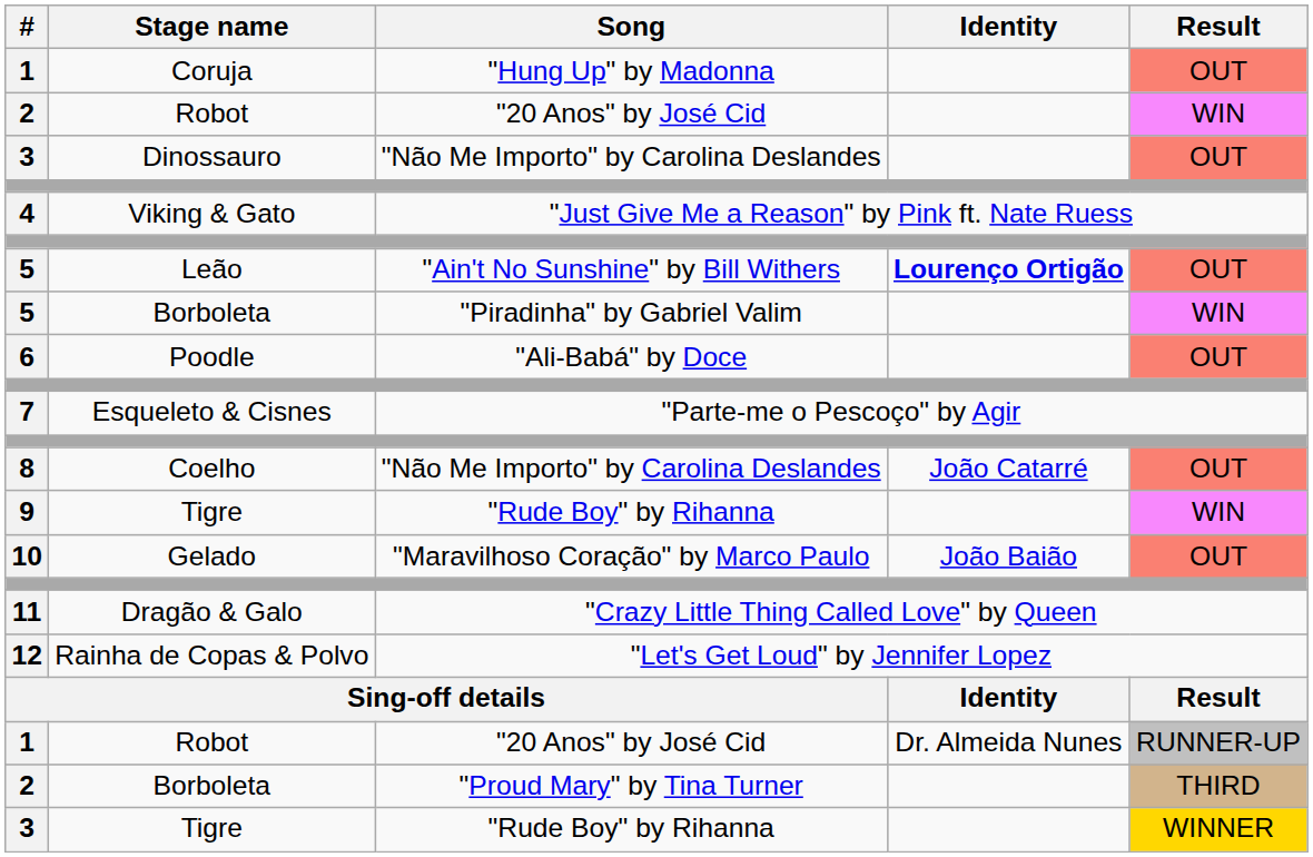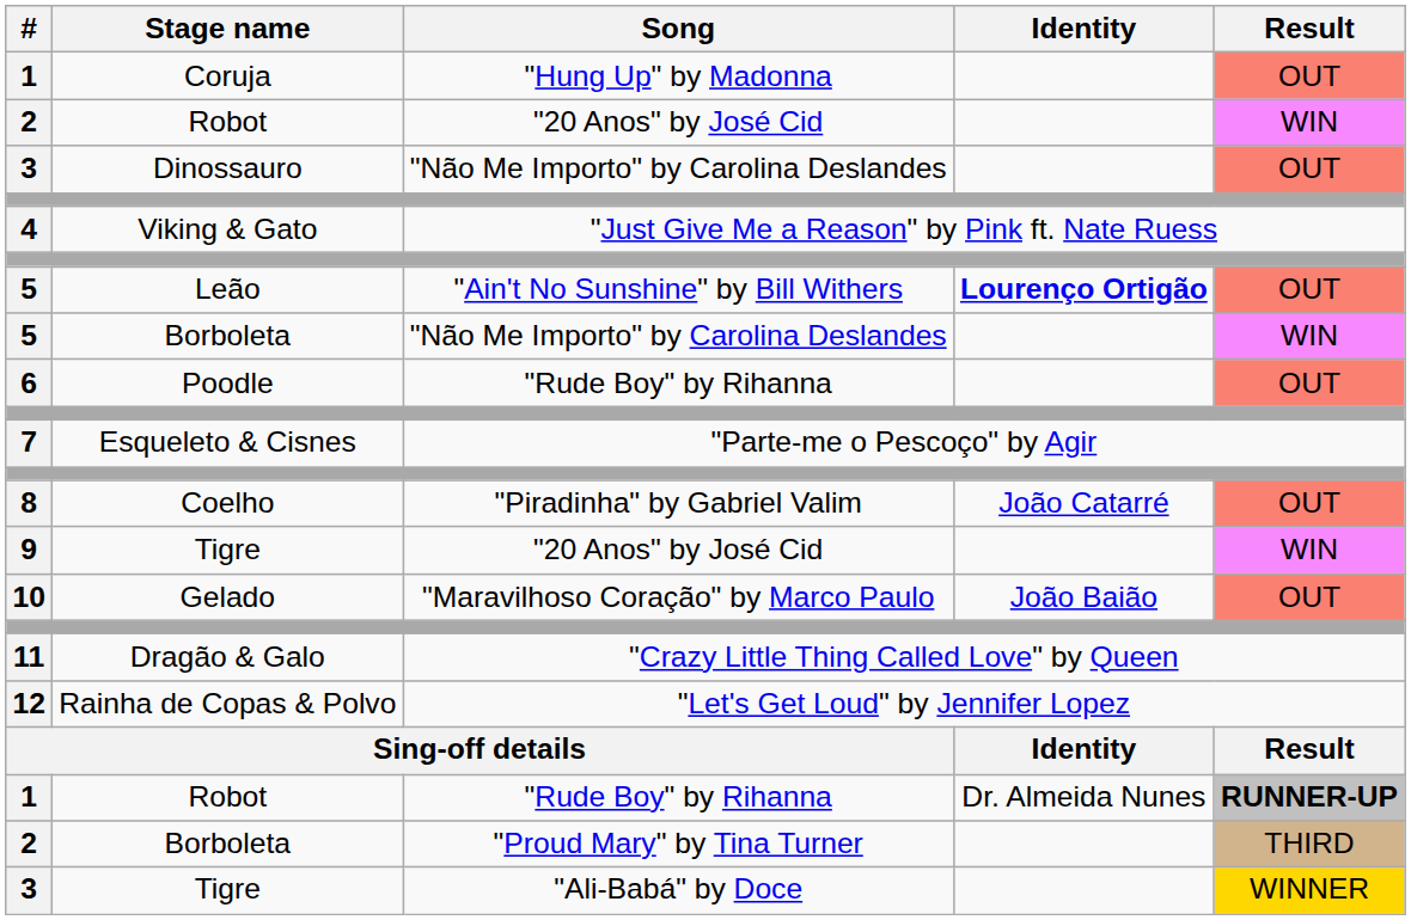5 / Borboleta | Song: "Piradinha" by Gabriel Valim -> "Não Me Importo" by Carolina Deslandes
Poodle | Song: "Ali-Babá" by Doce -> "Rude Boy" by Rihanna
Coelho | Song: "Não Me Importo" by Carolina Deslandes -> "Piradinha" by Gabriel Valim
9 / Tigre | Song: "Rude Boy" by Rihanna -> "20 Anos" by José Cid
1 / Robot | Song: "20 Anos" by José Cid -> "Rude Boy" by Rihanna
1 / Robot | Result: normal -> bold
3 / Tigre | Song: "Rude Boy" by Rihanna -> "Ali-Babá" by Doce
